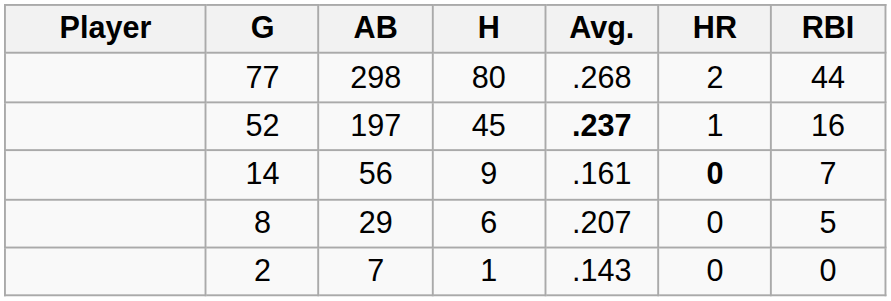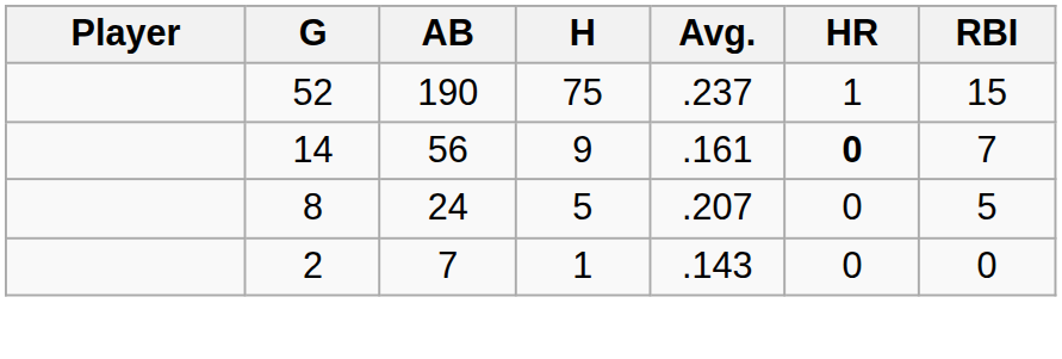- row: 77 | 298 | 80 | .268 | 2 | 44
52 | AB: 197 -> 190
52 | H: 45 -> 75
52 | Avg.: bold -> normal
52 | RBI: 16 -> 15
8 | AB: 29 -> 24
8 | H: 6 -> 5
